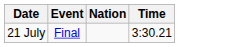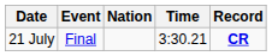+ column: Record | CR
